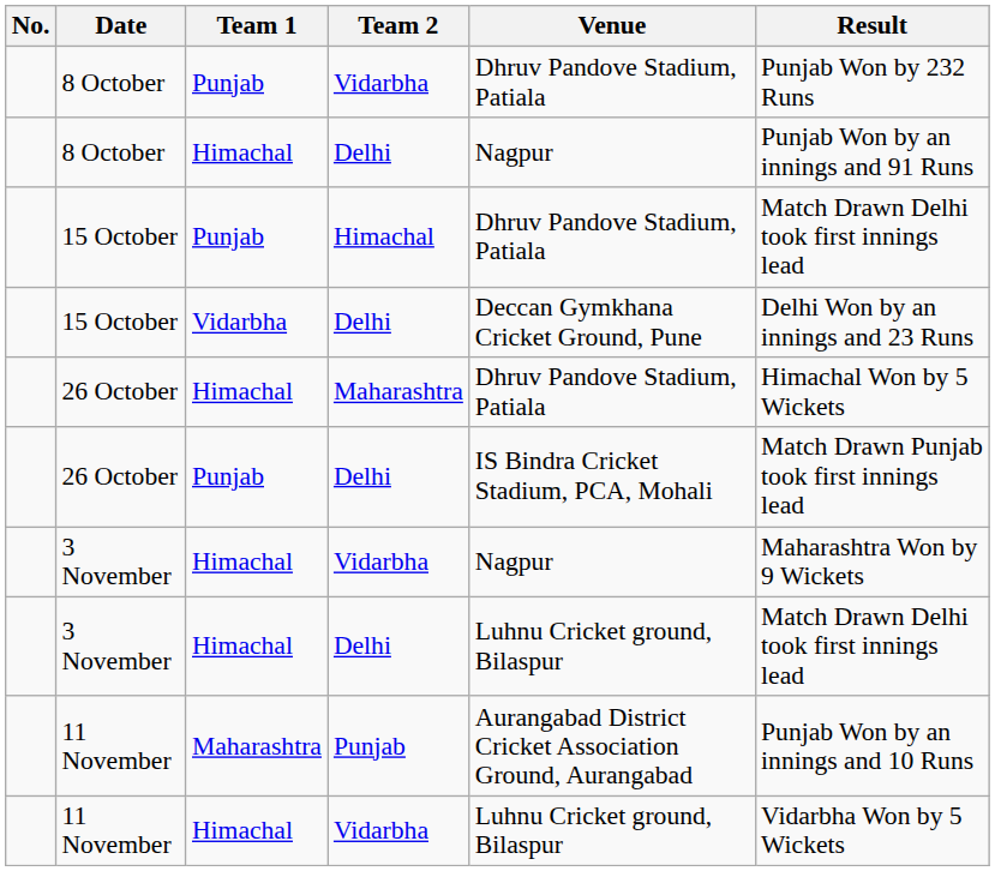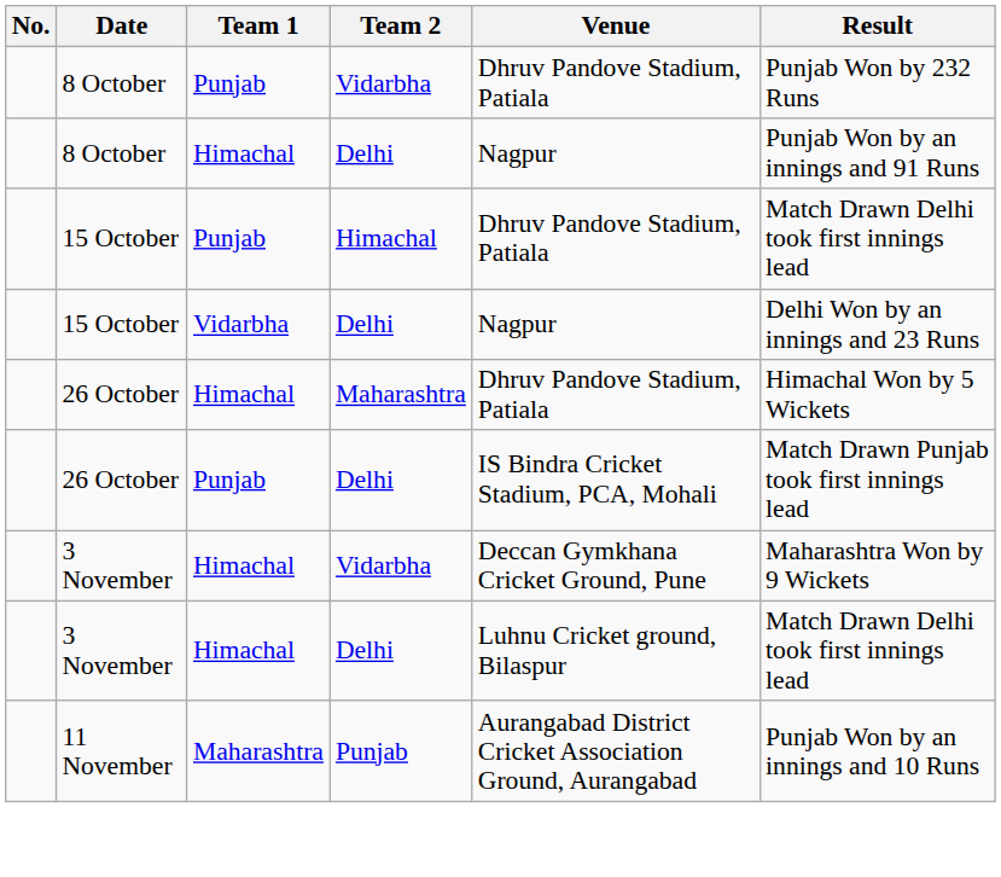15 October / Delhi | Venue: Deccan Gymkhana Cricket Ground, Pune -> Nagpur
3 November / Vidarbha | Venue: Nagpur -> Deccan Gymkhana Cricket Ground, Pune
- row: 11 November | Himachal | Vidarbha | Luhnu Cricket ground, Bilaspur | Vidarbha Won by 5 Wickets
